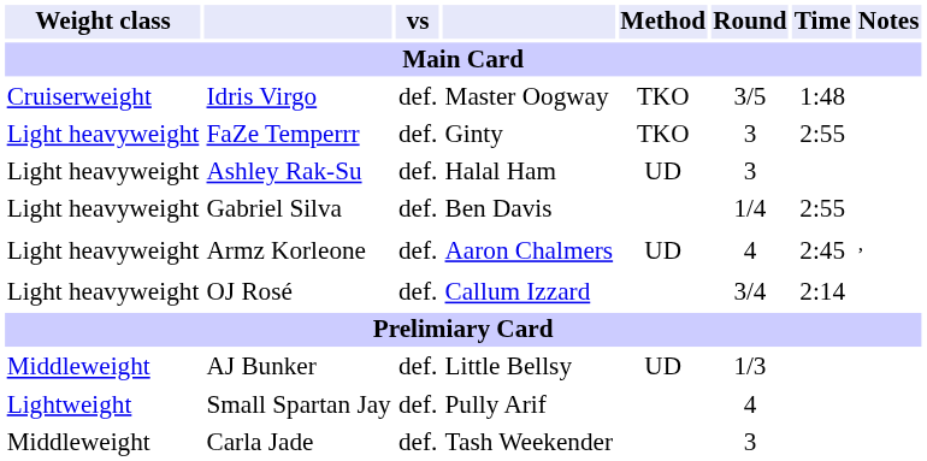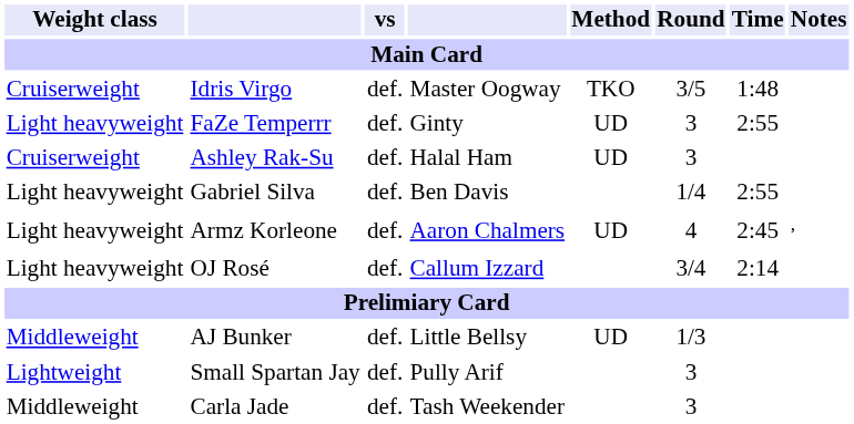FaZe Temperrr | Method: TKO -> UD
Ashley Rak-Su | Weight class: Light heavyweight -> Cruiserweight
Small Spartan Jay | Round: 4 -> 3
